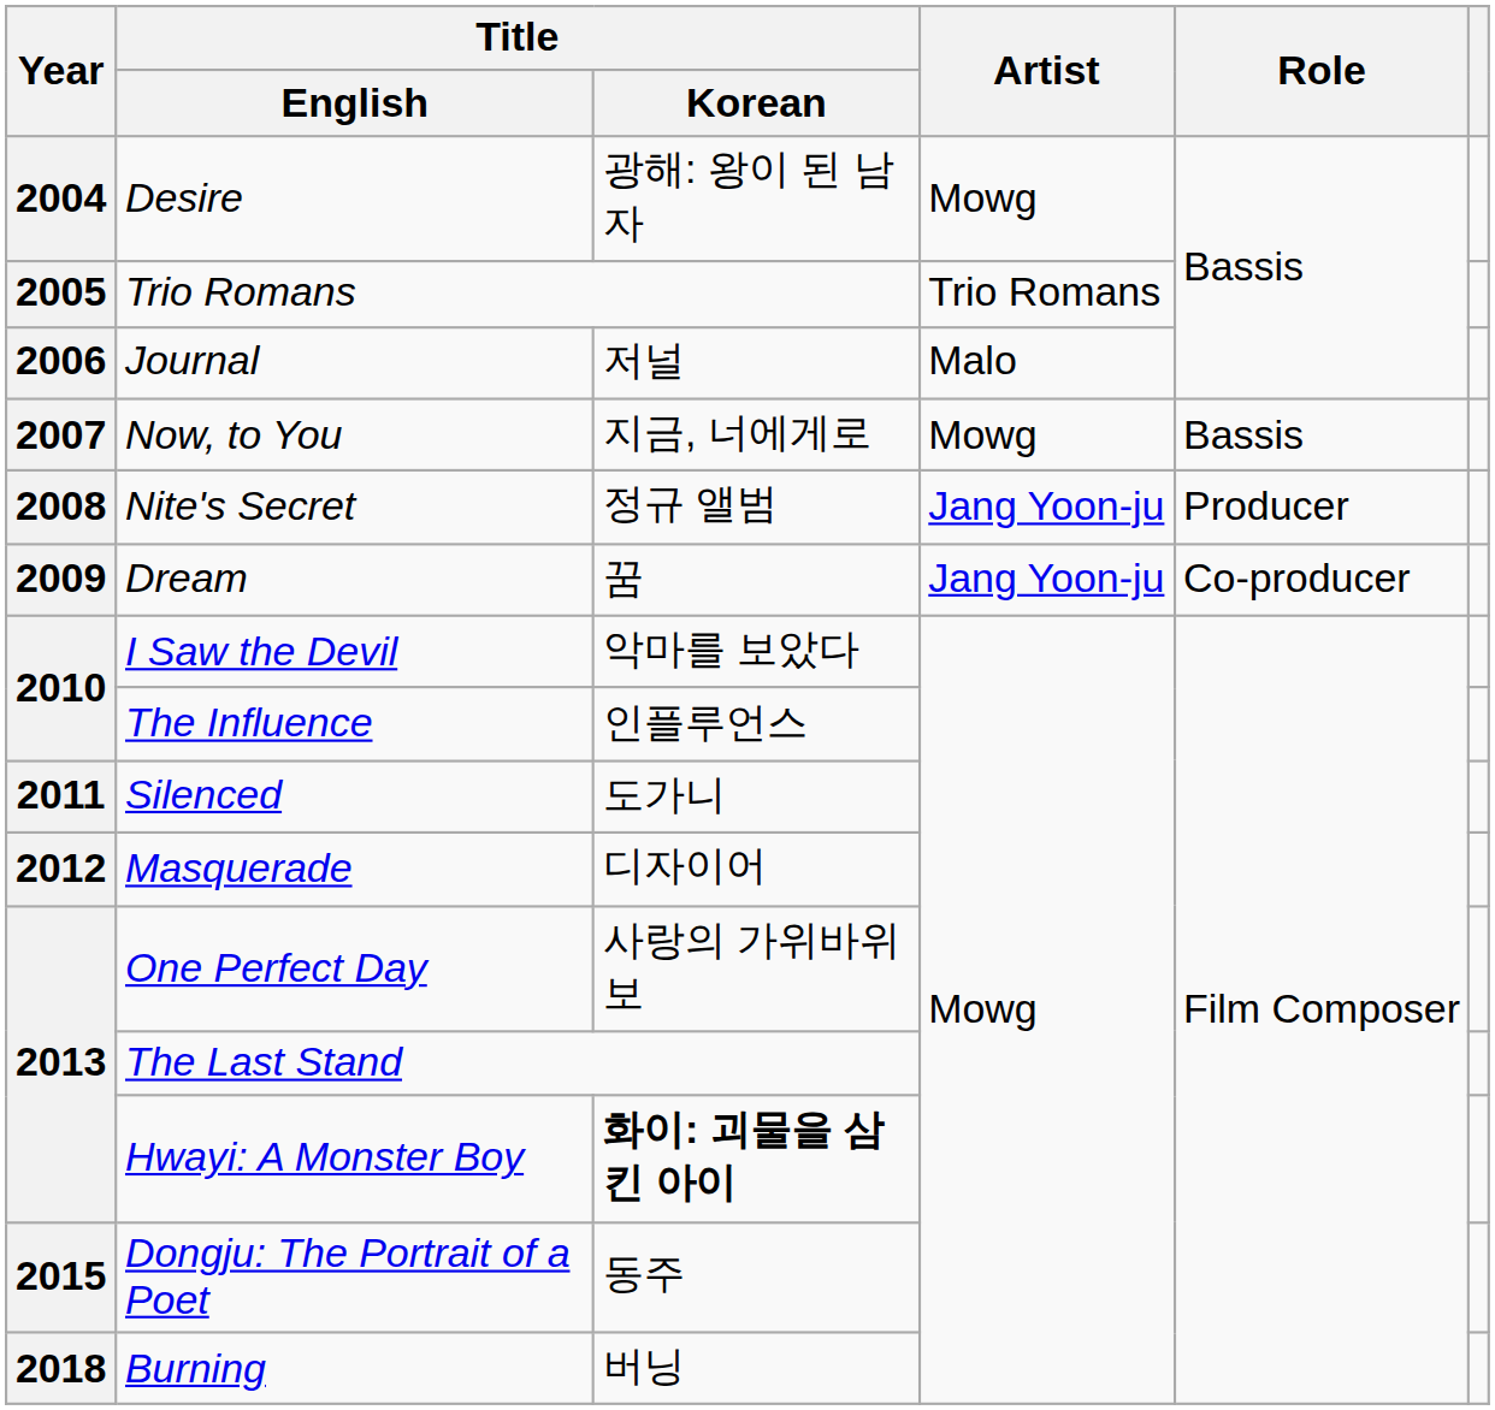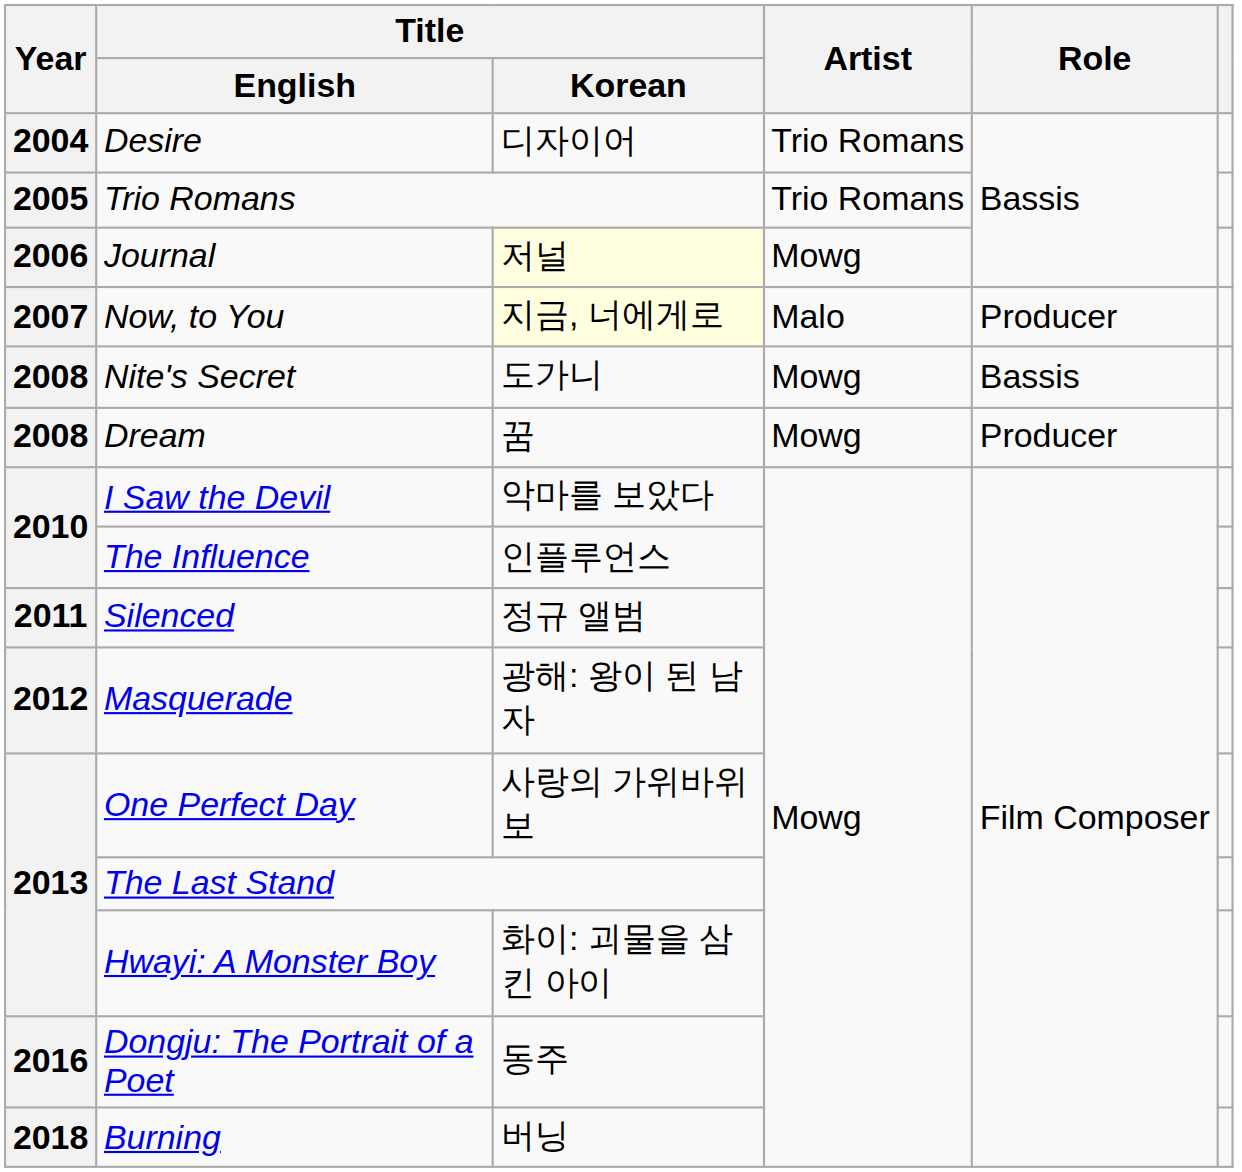Desire | Title / Korean: 광해: 왕이 된 남자 -> 디자이어
Desire | Artist: Mowg -> Trio Romans
Journal | Title / Korean: no background -> lightyellow background
Journal | Artist: Malo -> Mowg
Now, to You | Title / Korean: no background -> lightyellow background
Now, to You | Artist: Mowg -> Malo
Now, to You | Role: Bassis -> Producer
Nite's Secret | Title / Korean: 정규 앨범 -> 도가니
Nite's Secret | Artist: Jang Yoon-ju -> Mowg
Nite's Secret | Role: Producer -> Bassis
Dream | Year: 2009 -> 2008
Dream | Artist: Jang Yoon-ju -> Mowg
Dream | Role: Co-producer -> Producer
Silenced | Title / Korean: 도가니 -> 정규 앨범
Masquerade | Title / Korean: 디자이어 -> 광해: 왕이 된 남자
Hwayi: A Monster Boy | Title / Korean: bold -> normal
Dongju: The Portrait of a Poet | Year: 2015 -> 2016
